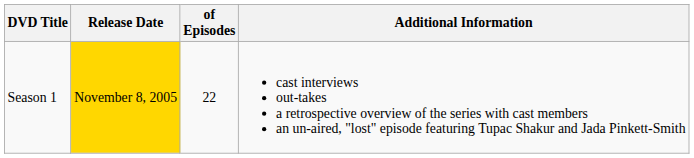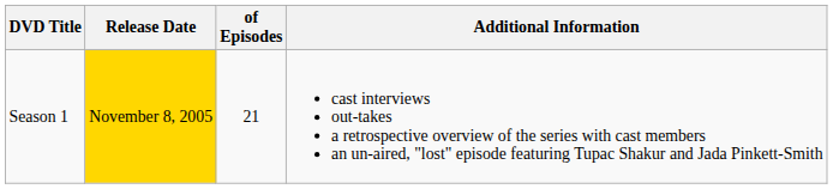Season 1 | of Episodes: 22 -> 21
